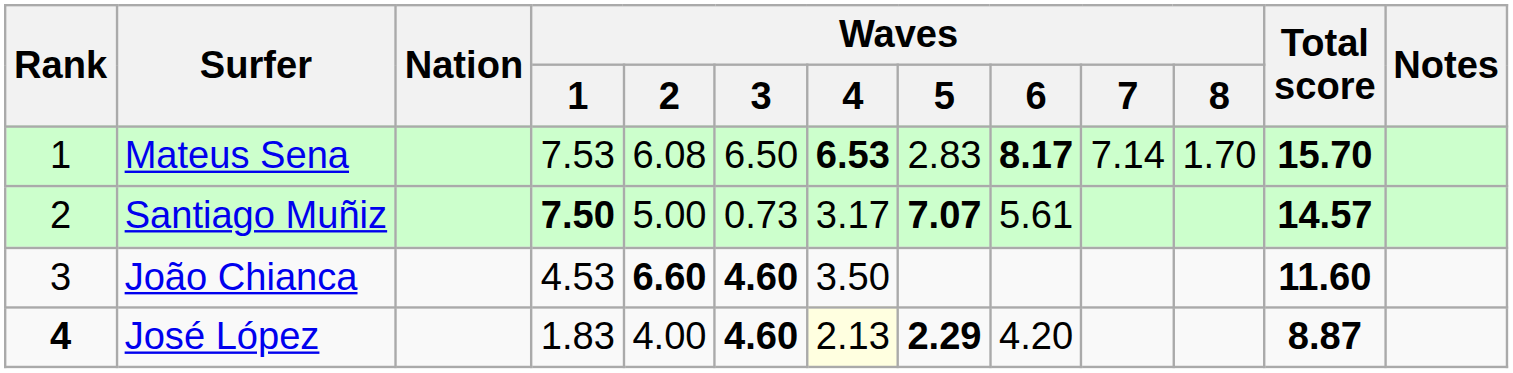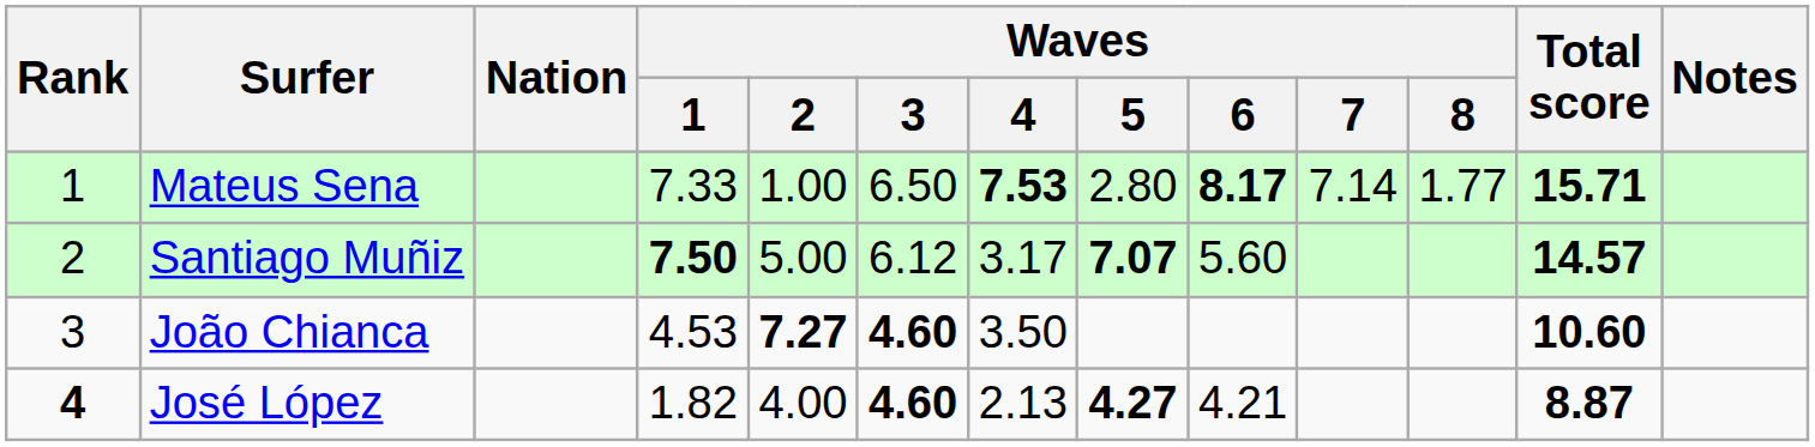Mateus Sena | Waves / 1: 7.53 -> 7.33
Mateus Sena | Waves / 2: 6.08 -> 1.00
Mateus Sena | Waves / 4: 6.53 -> 7.53
Mateus Sena | Waves / 5: 2.83 -> 2.80
Mateus Sena | Waves / 8: 1.70 -> 1.77
Mateus Sena | Total score: 15.70 -> 15.71
Santiago Muñiz | Waves / 3: 0.73 -> 6.12
Santiago Muñiz | Waves / 6: 5.61 -> 5.60
João Chianca | Waves / 2: 6.60 -> 7.27
João Chianca | Total score: 11.60 -> 10.60
José López | Waves / 1: 1.83 -> 1.82
José López | Waves / 4: lightyellow background -> no background
José López | Waves / 5: 2.29 -> 4.27
José López | Waves / 6: 4.20 -> 4.21
